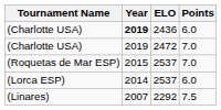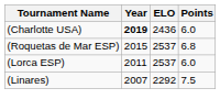- row: (Charlotte USA) | 2019 | 2472 | 7.0
(Roquetas de Mar ESP) | Points: 7.0 -> 6.8
(Lorca ESP) | Year: 2014 -> 2011
